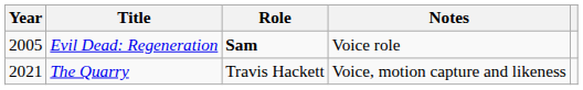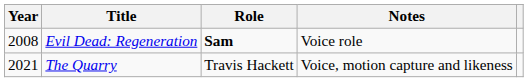Evil Dead: Regeneration | Year: 2005 -> 2008
